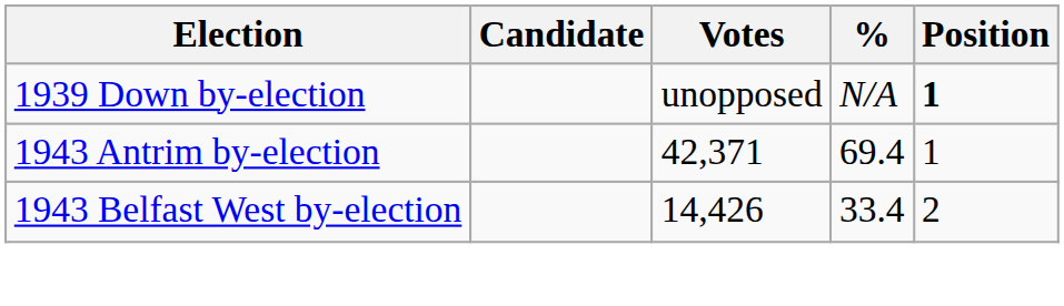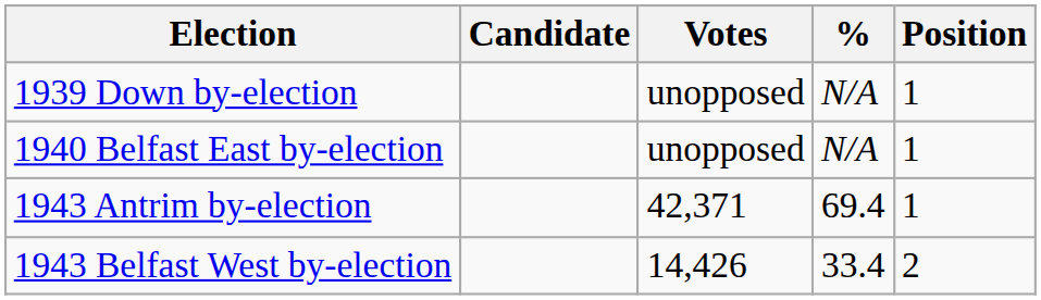1939 Down by-election | Position: bold -> normal
+ row: 1940 Belfast East by-election | unopposed | N/A | 1
